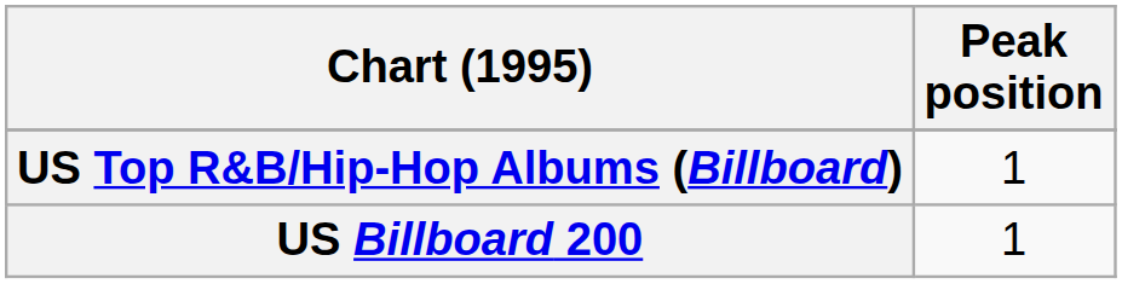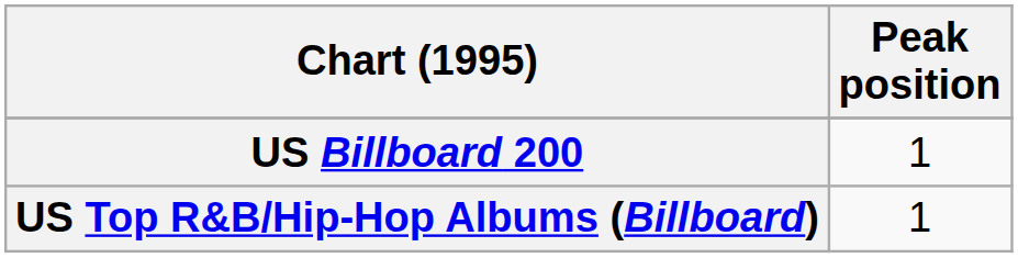rows swapped: US Billboard 200 <-> US Top R&B/Hip-Hop Albums (Billboard)
